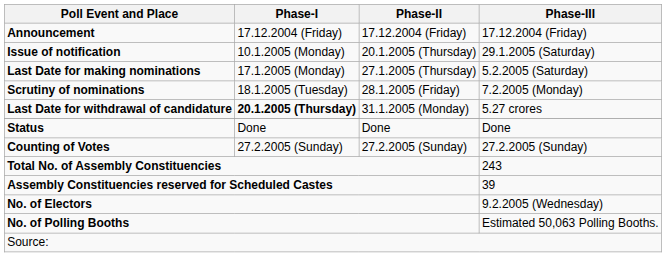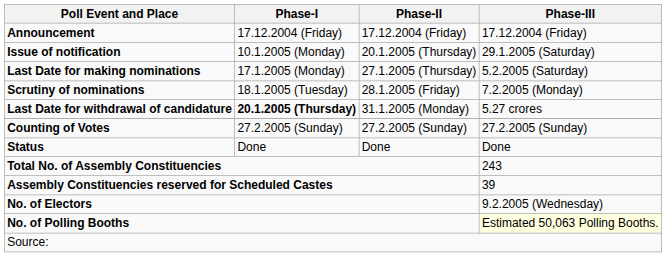rows swapped: Counting of Votes <-> Status
No. of Polling Booths | Phase-III: no background -> lightyellow background
